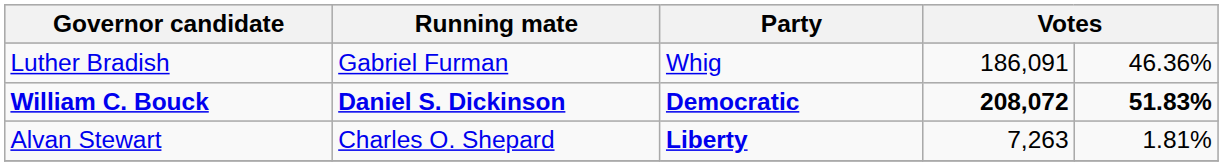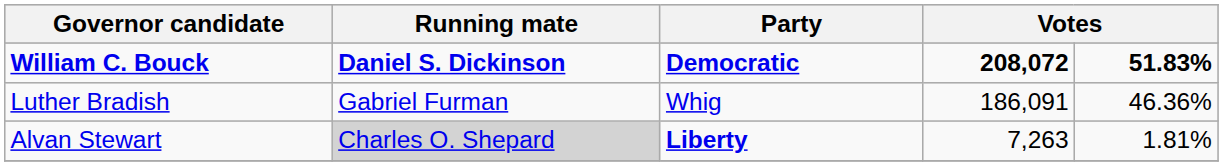rows swapped: William C. Bouck <-> Luther Bradish
Alvan Stewart | Running mate: no background -> lightgrey background
